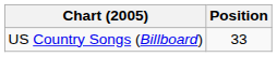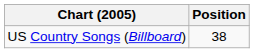US Country Songs (Billboard) | Position: 33 -> 38
